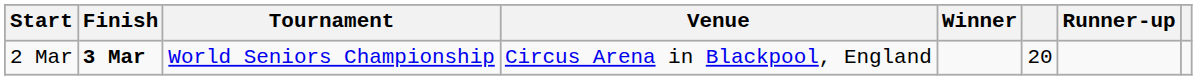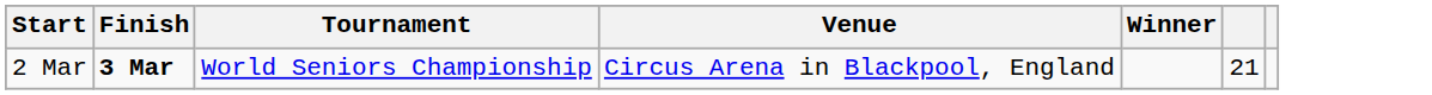- column: Runner-up
2 Mar | column 6: 20 -> 21
